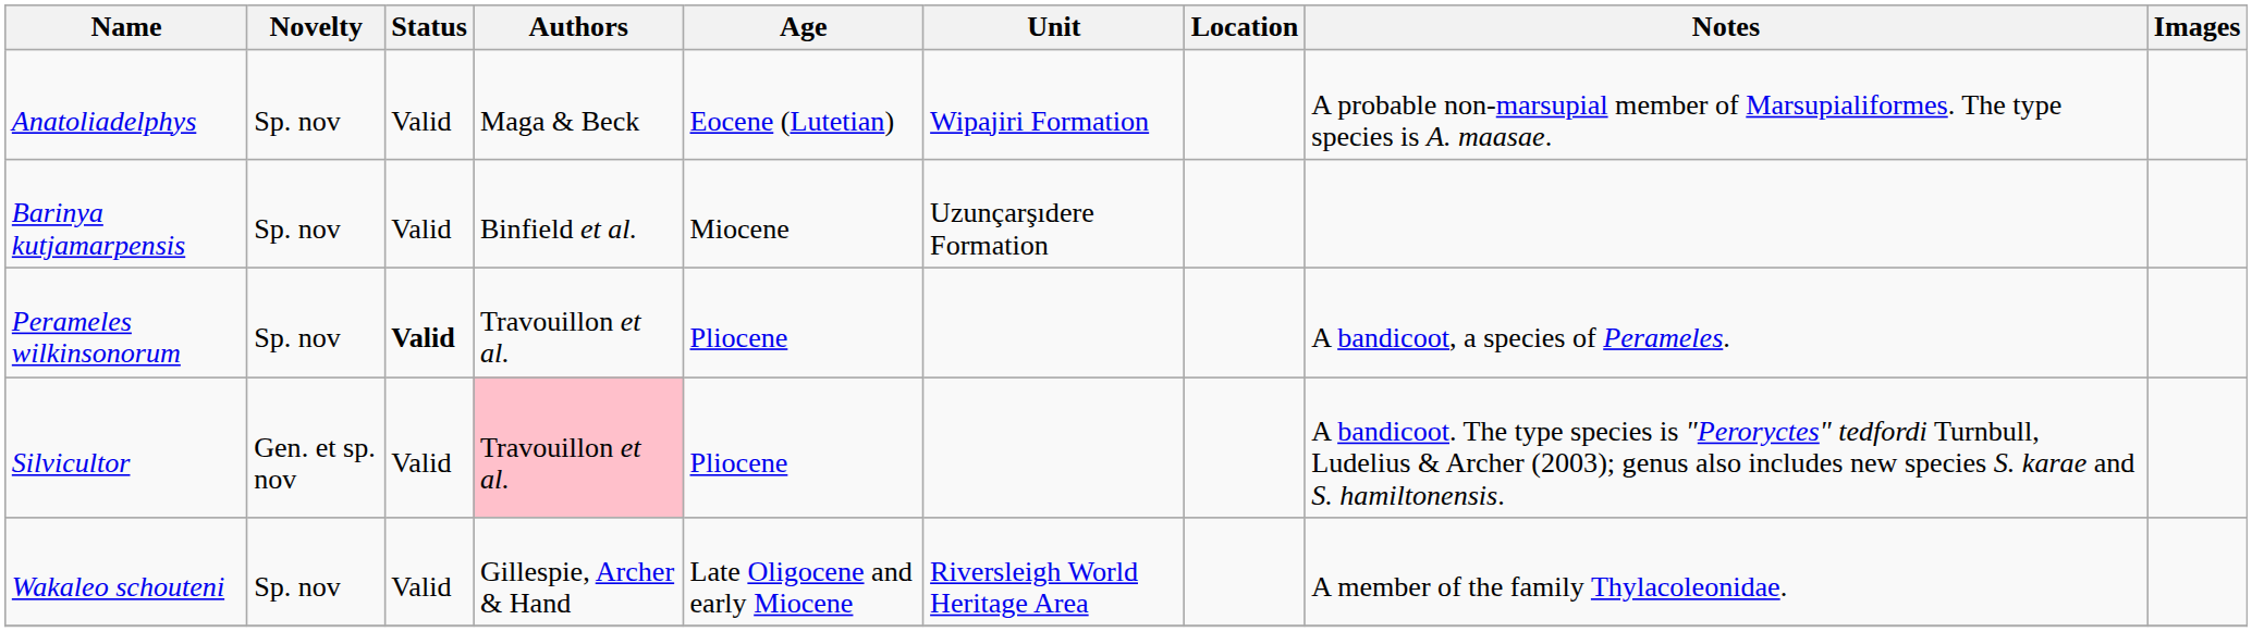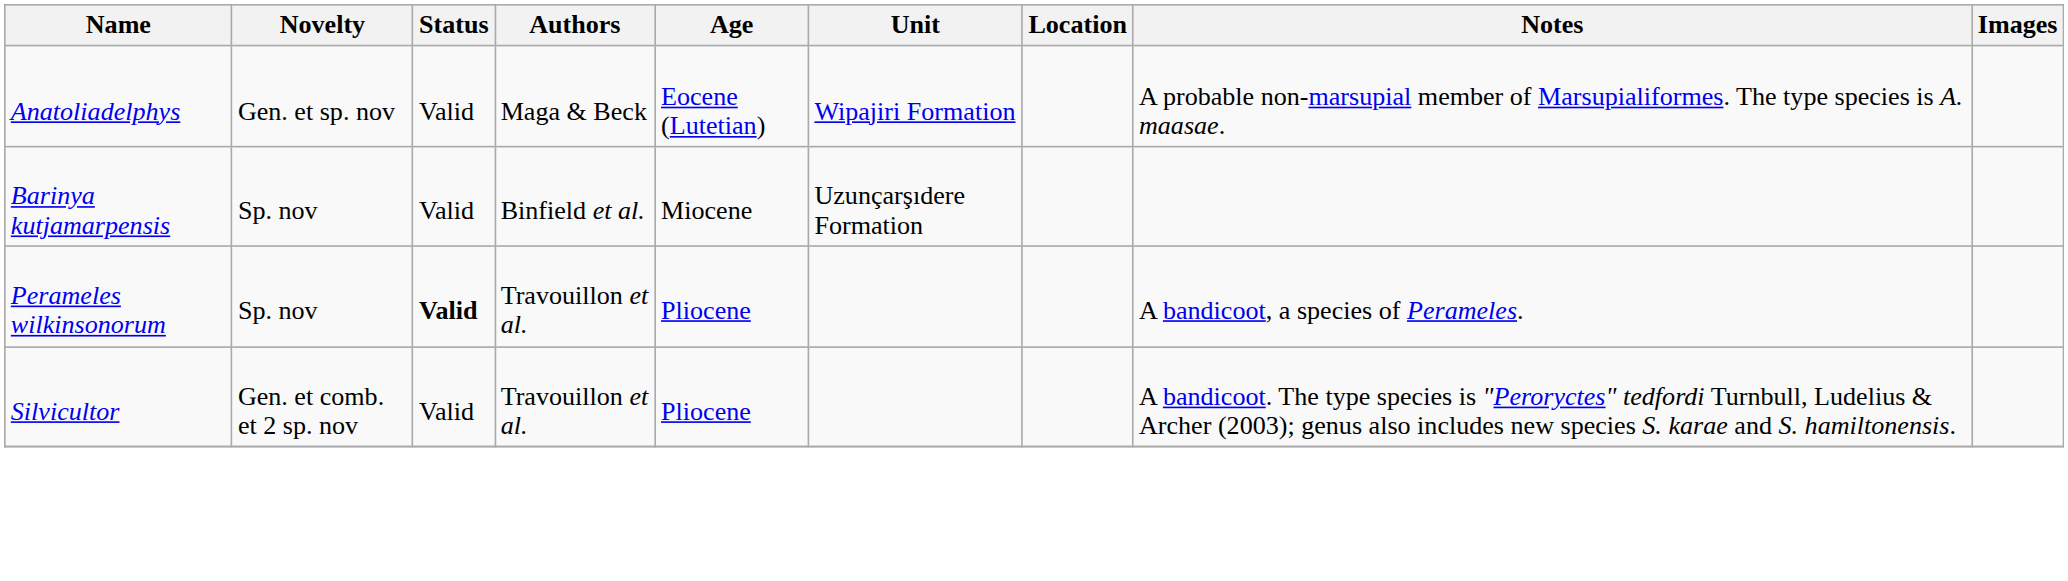Anatoliadelphys | Novelty: Sp. nov -> Gen. et sp. nov
Silvicultor | Novelty: Gen. et sp. nov -> Gen. et comb. et 2 sp. nov
Silvicultor | Authors: pink background -> no background
- row: Wakaleo schouteni | Sp. nov | Valid | Gillespie, Archer & Hand | Late Oligocene and early Miocene | Riversleigh World Heritage Area | A member of the family Thylacoleonidae.
